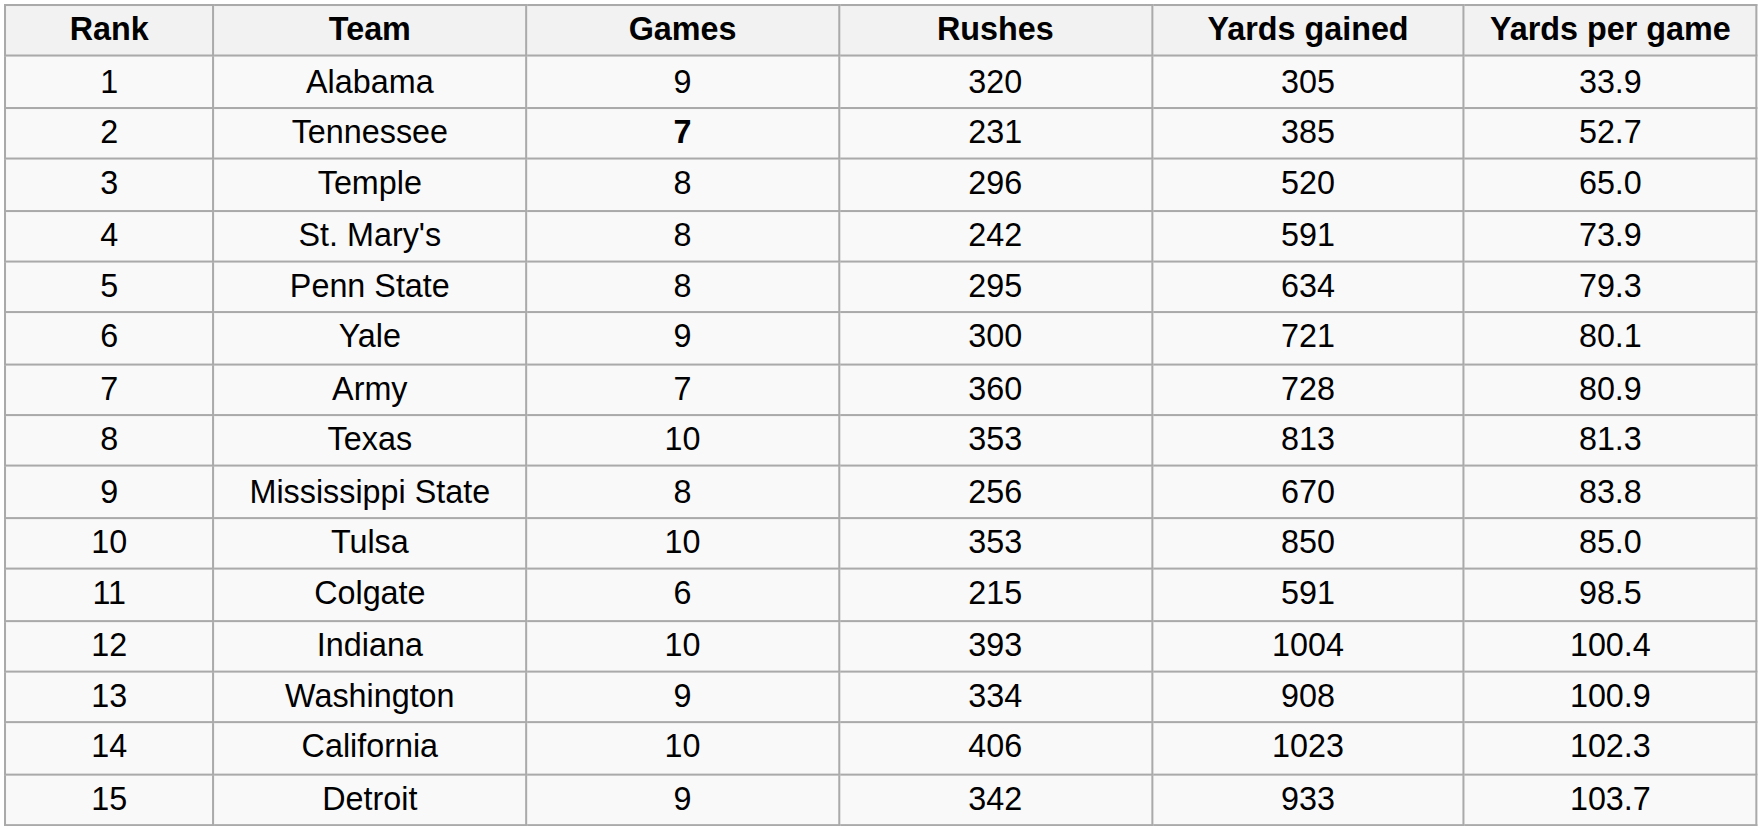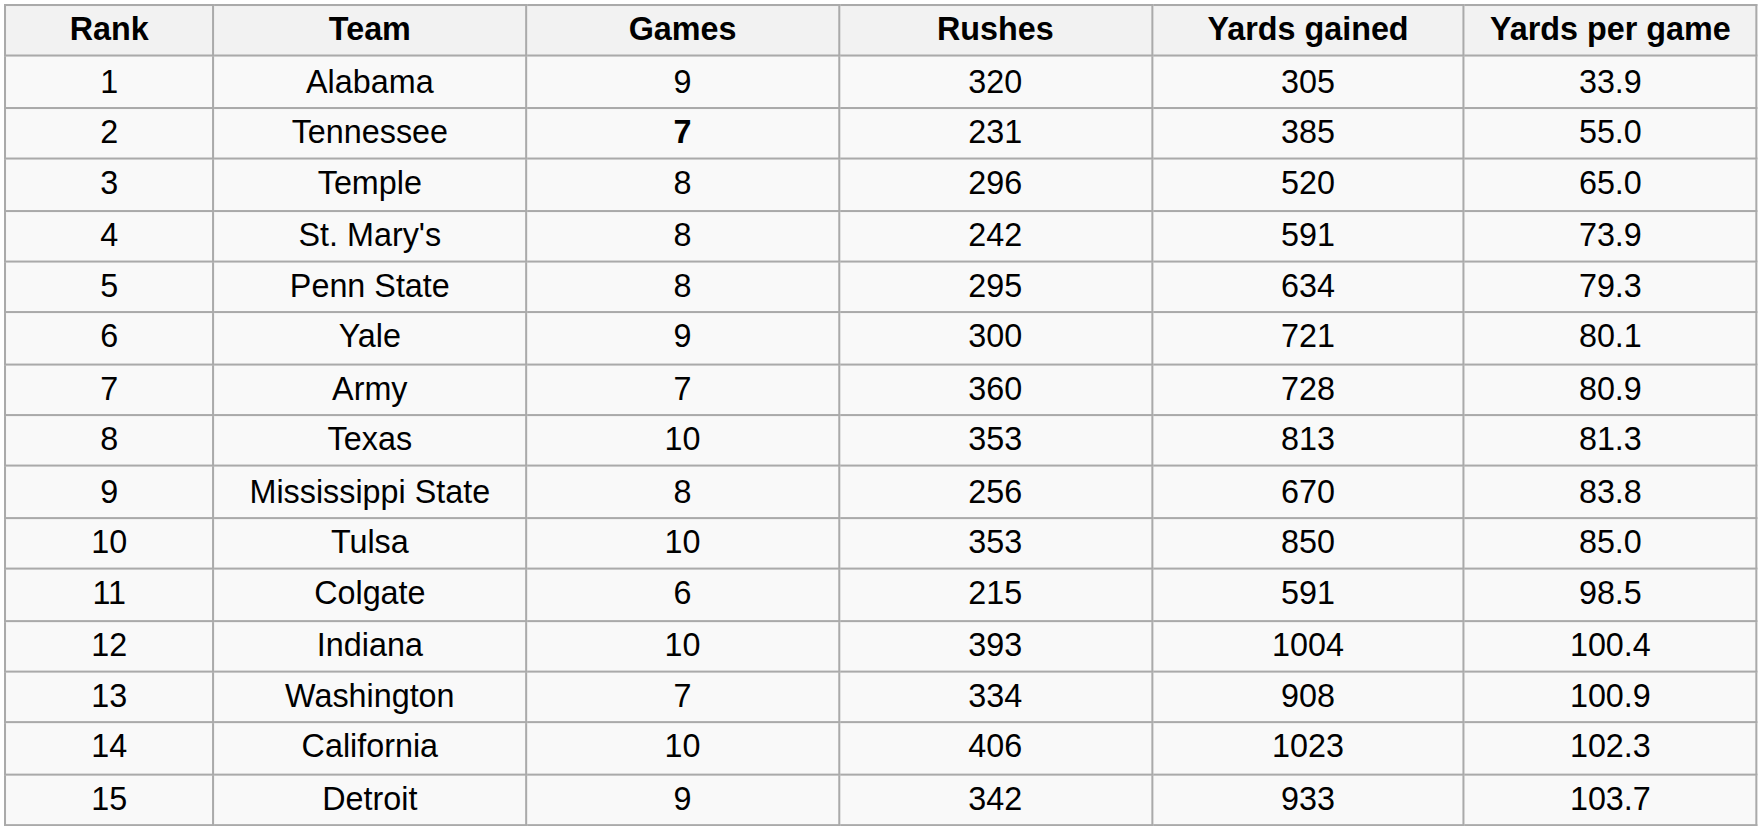Tennessee | Yards per game: 52.7 -> 55.0
Washington | Games: 9 -> 7
